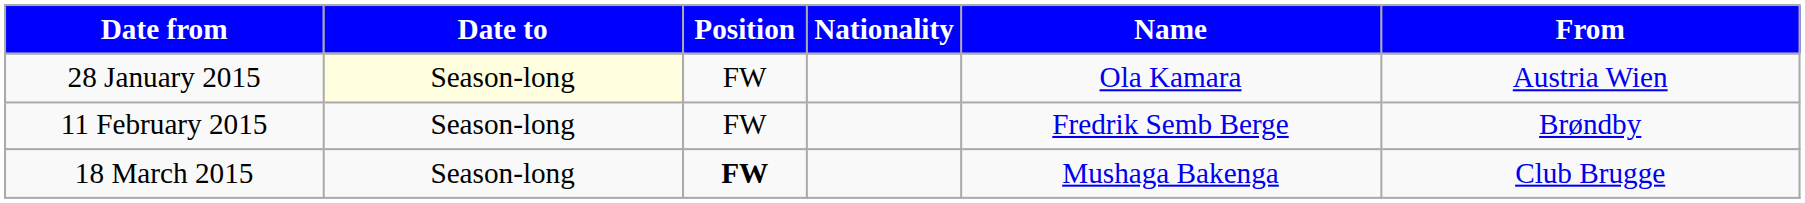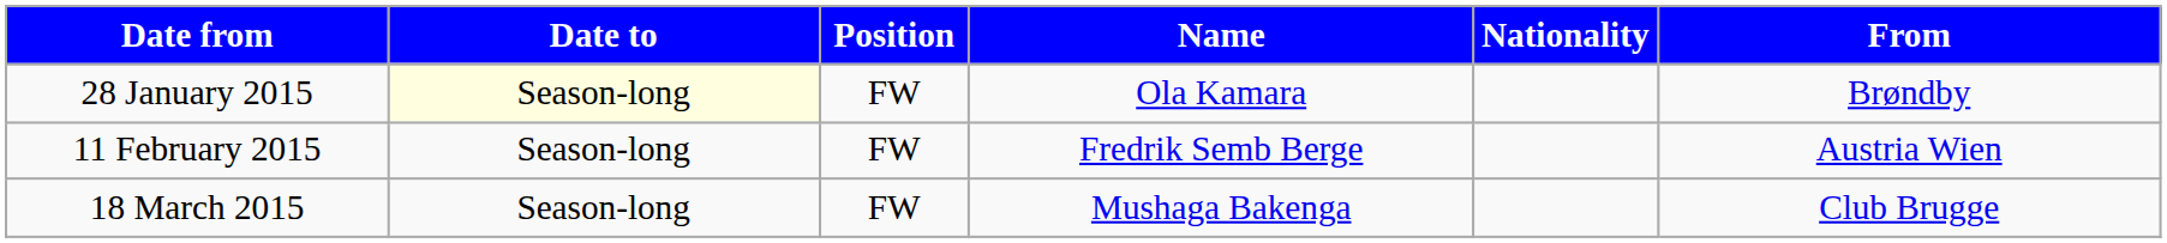columns swapped: Nationality <-> Name
28 January 2015 | From: Austria Wien -> Brøndby
11 February 2015 | From: Brøndby -> Austria Wien
18 March 2015 | Position: bold -> normal
